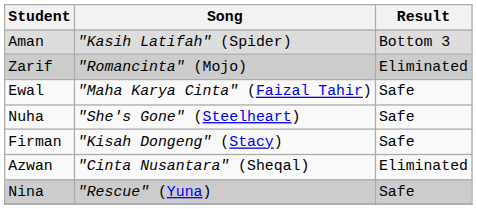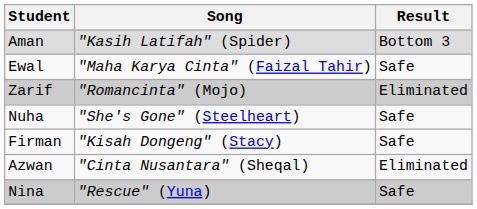rows swapped: Zarif <-> Ewal
